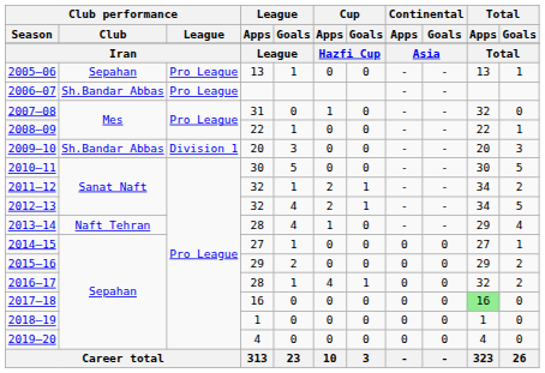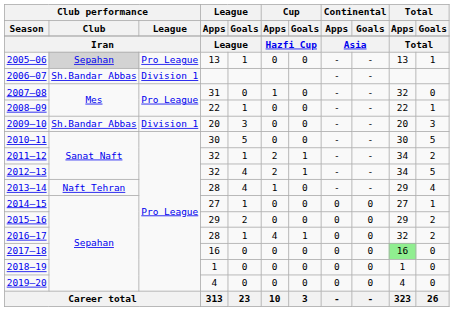2005–06 | Club performance / Club: no background -> lightgrey background
2006–07 | Club performance / League: Pro League -> Division 1
